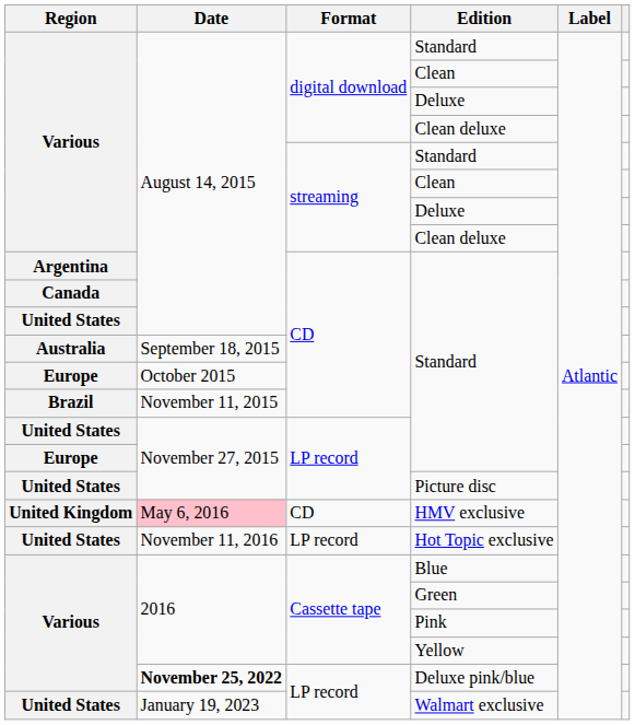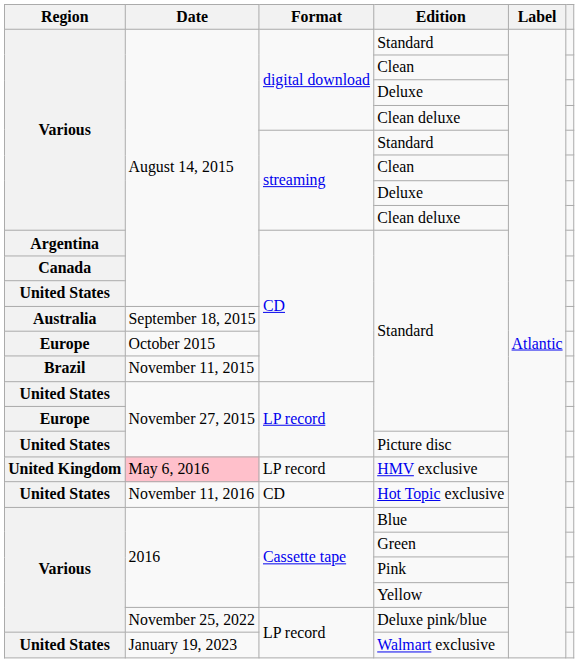HMV exclusive | Format: CD -> LP record
Hot Topic exclusive | Format: LP record -> CD
Deluxe pink/blue | Date: bold -> normal
